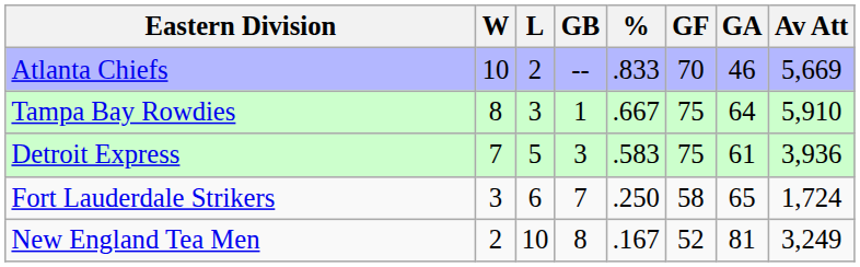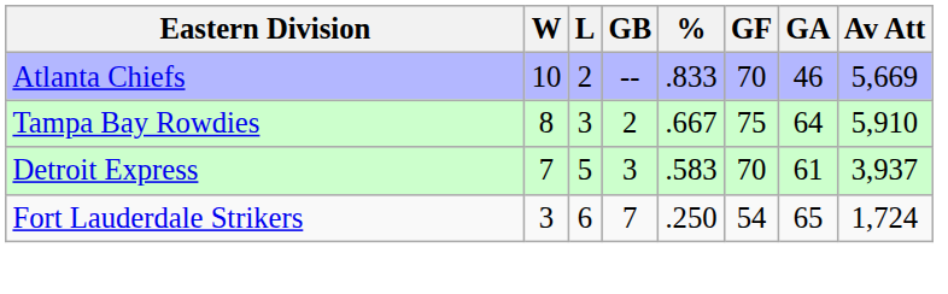Tampa Bay Rowdies | GB: 1 -> 2
Detroit Express | GF: 75 -> 70
Detroit Express | Av Att: 3,936 -> 3,937
Fort Lauderdale Strikers | GF: 58 -> 54
- row: New England Tea Men | 2 | 10 | 8 | .167 | 52 | 81 | 3,249
